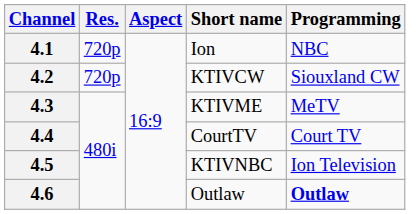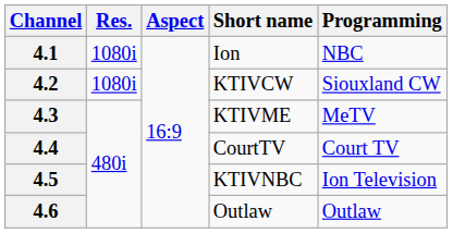4.1 | Res.: 720p -> 1080i
4.2 | Res.: 720p -> 1080i
4.6 | Programming: bold -> normal
